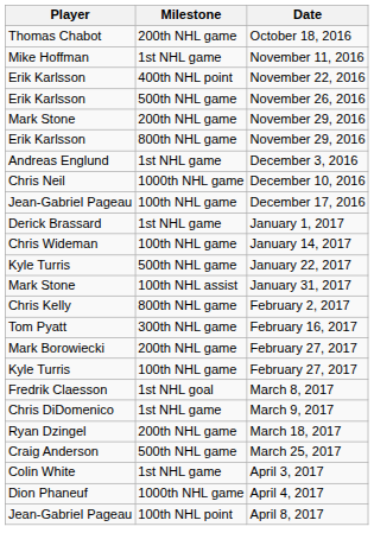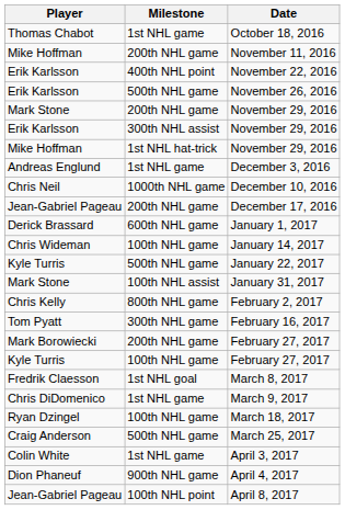October 18, 2016 | Milestone: 200th NHL game -> 1st NHL game
November 11, 2016 | Milestone: 1st NHL game -> 200th NHL game
Erik Karlsson / November 29, 2016 | Milestone: 800th NHL game -> 300th NHL assist
+ row: Mike Hoffman | 1st NHL hat-trick | November 29, 2016
December 17, 2016 | Milestone: 100th NHL game -> 200th NHL game
January 1, 2017 | Milestone: 1st NHL game -> 600th NHL game
March 18, 2017 | Milestone: 200th NHL game -> 100th NHL game
April 4, 2017 | Milestone: 1000th NHL game -> 900th NHL game
